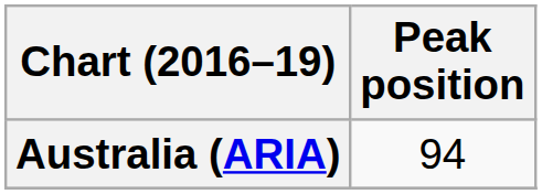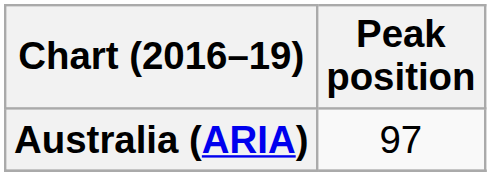Australia (ARIA) | Peak position: 94 -> 97
